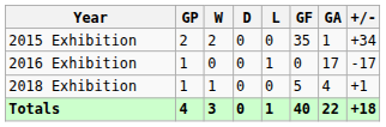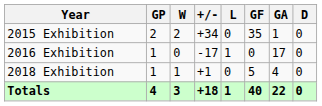columns swapped: D <-> +/-
